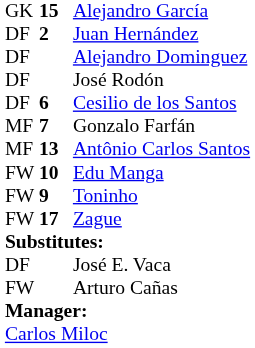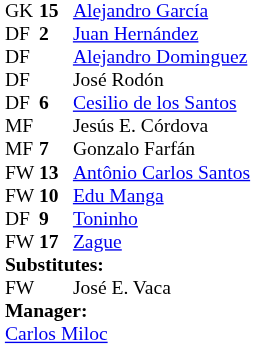+ row: MF | Jesús E. Córdova
Antônio Carlos Santos | column 1: MF -> FW
Toninho | column 1: FW -> DF
José E. Vaca | column 1: DF -> FW
- row: FW | Arturo Cañas
